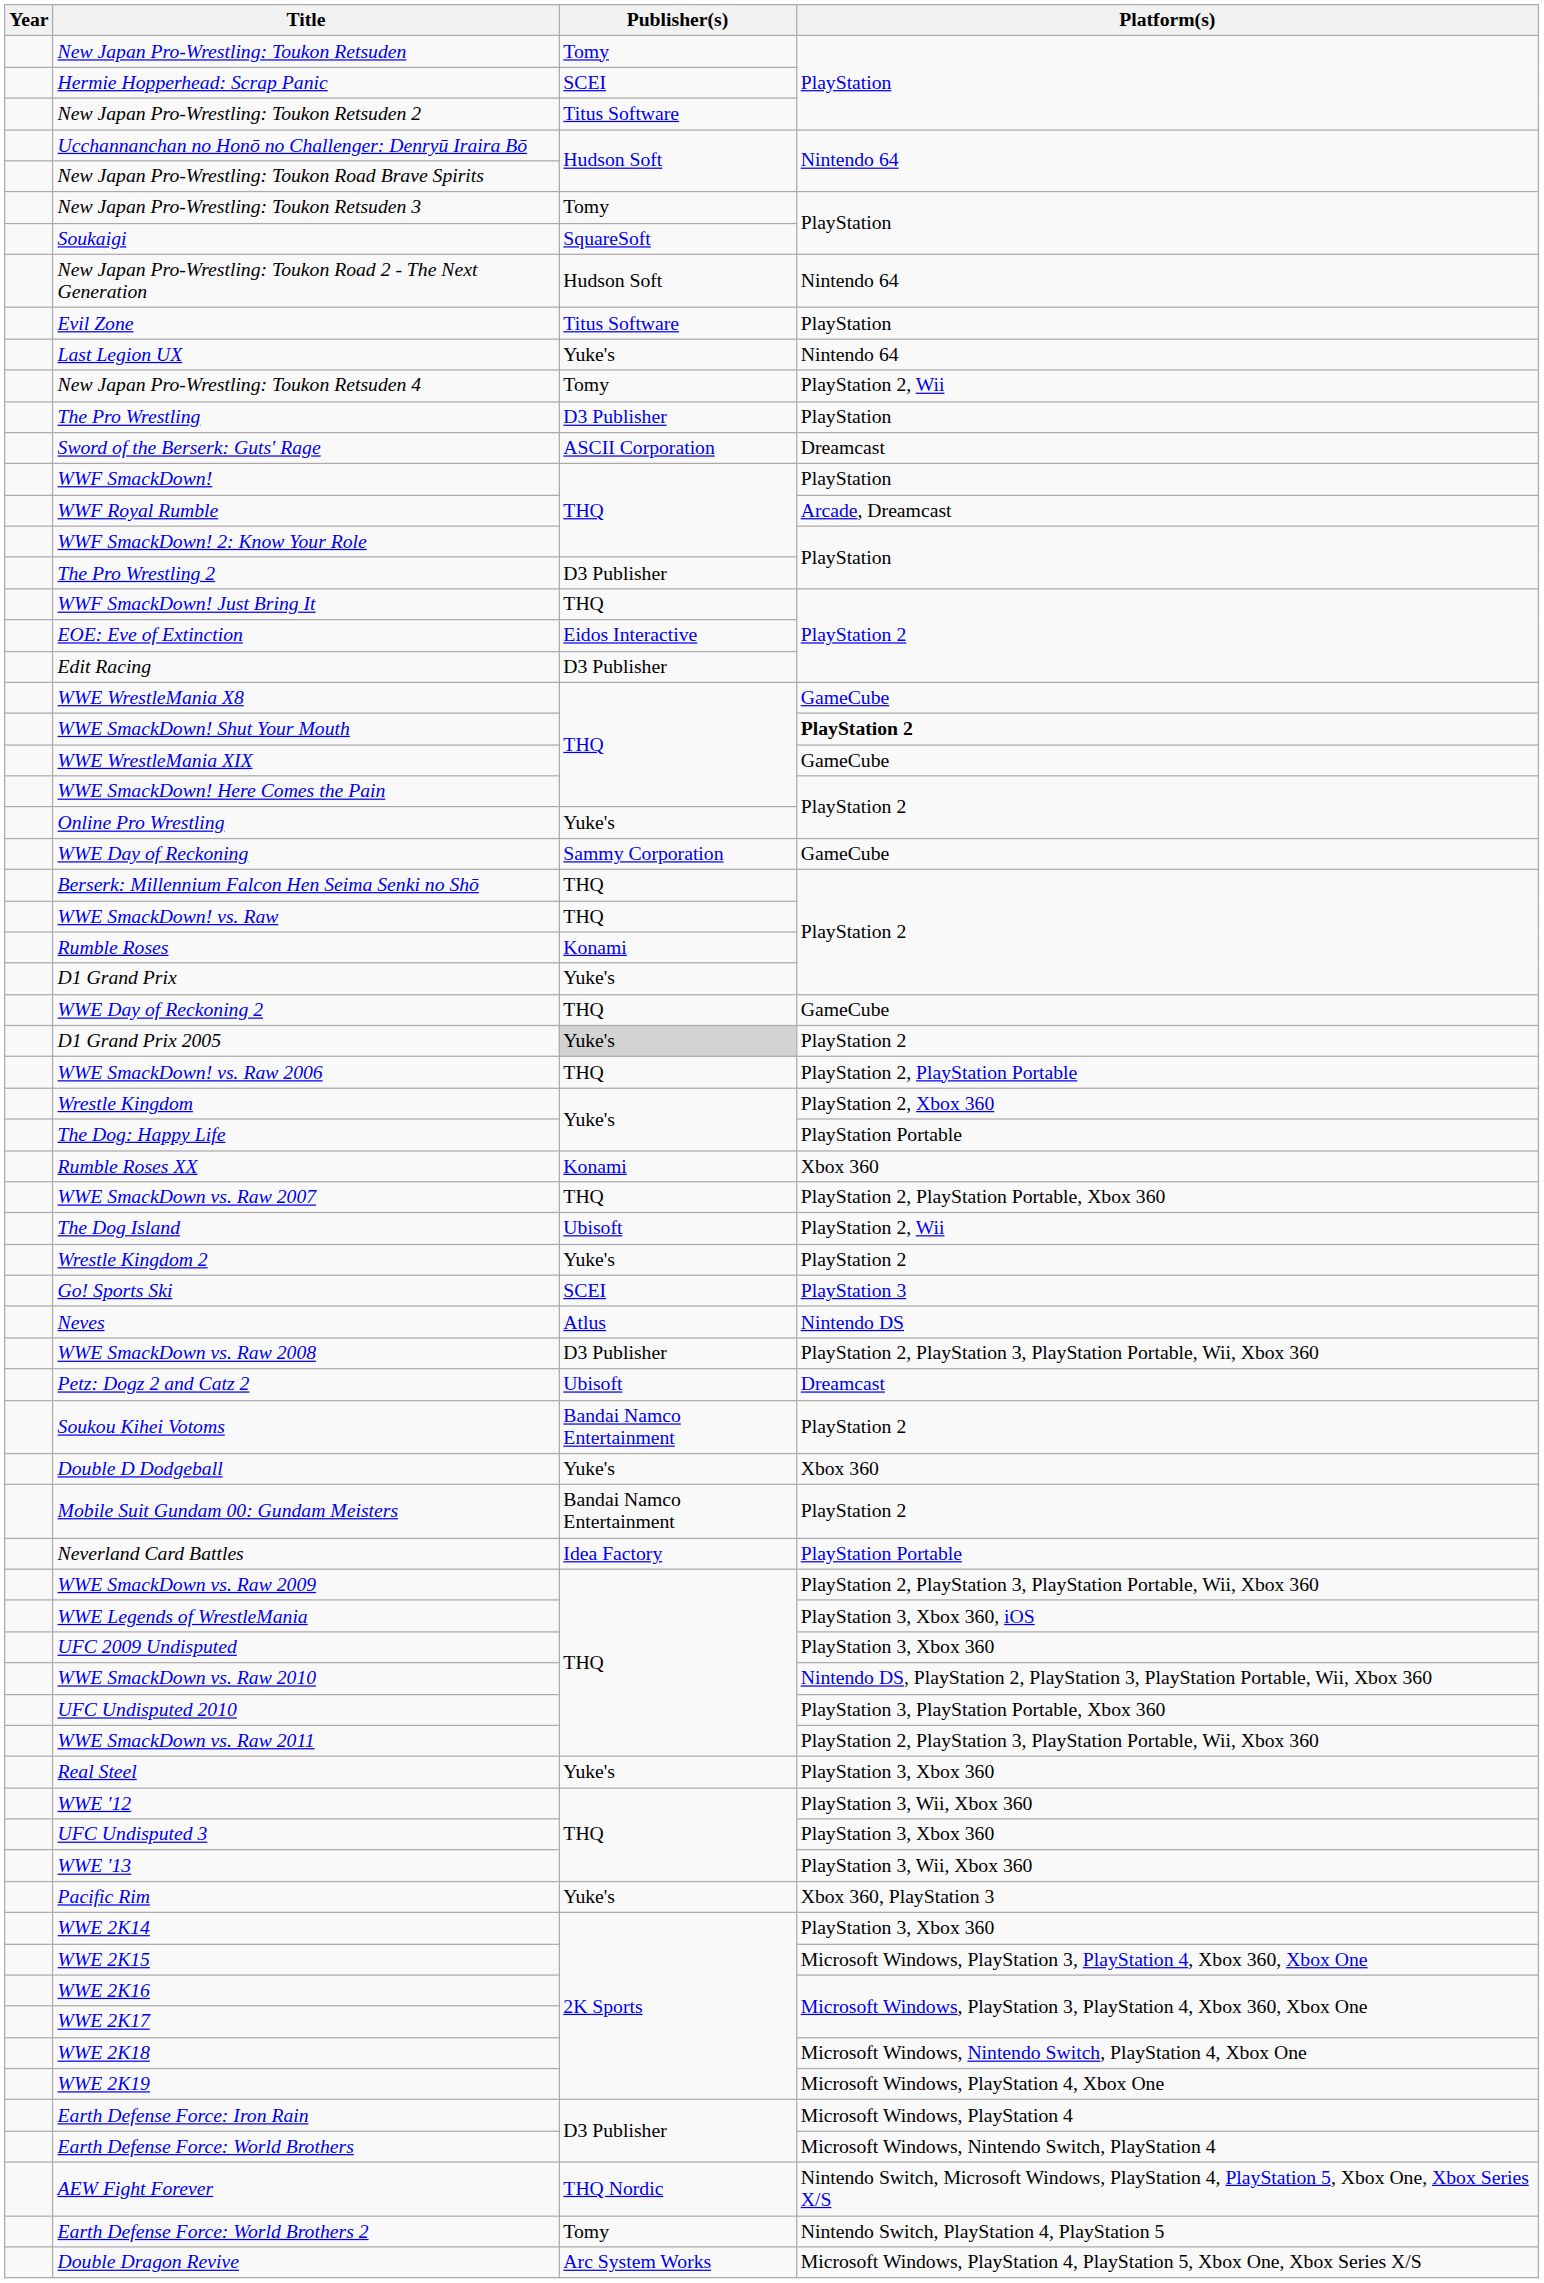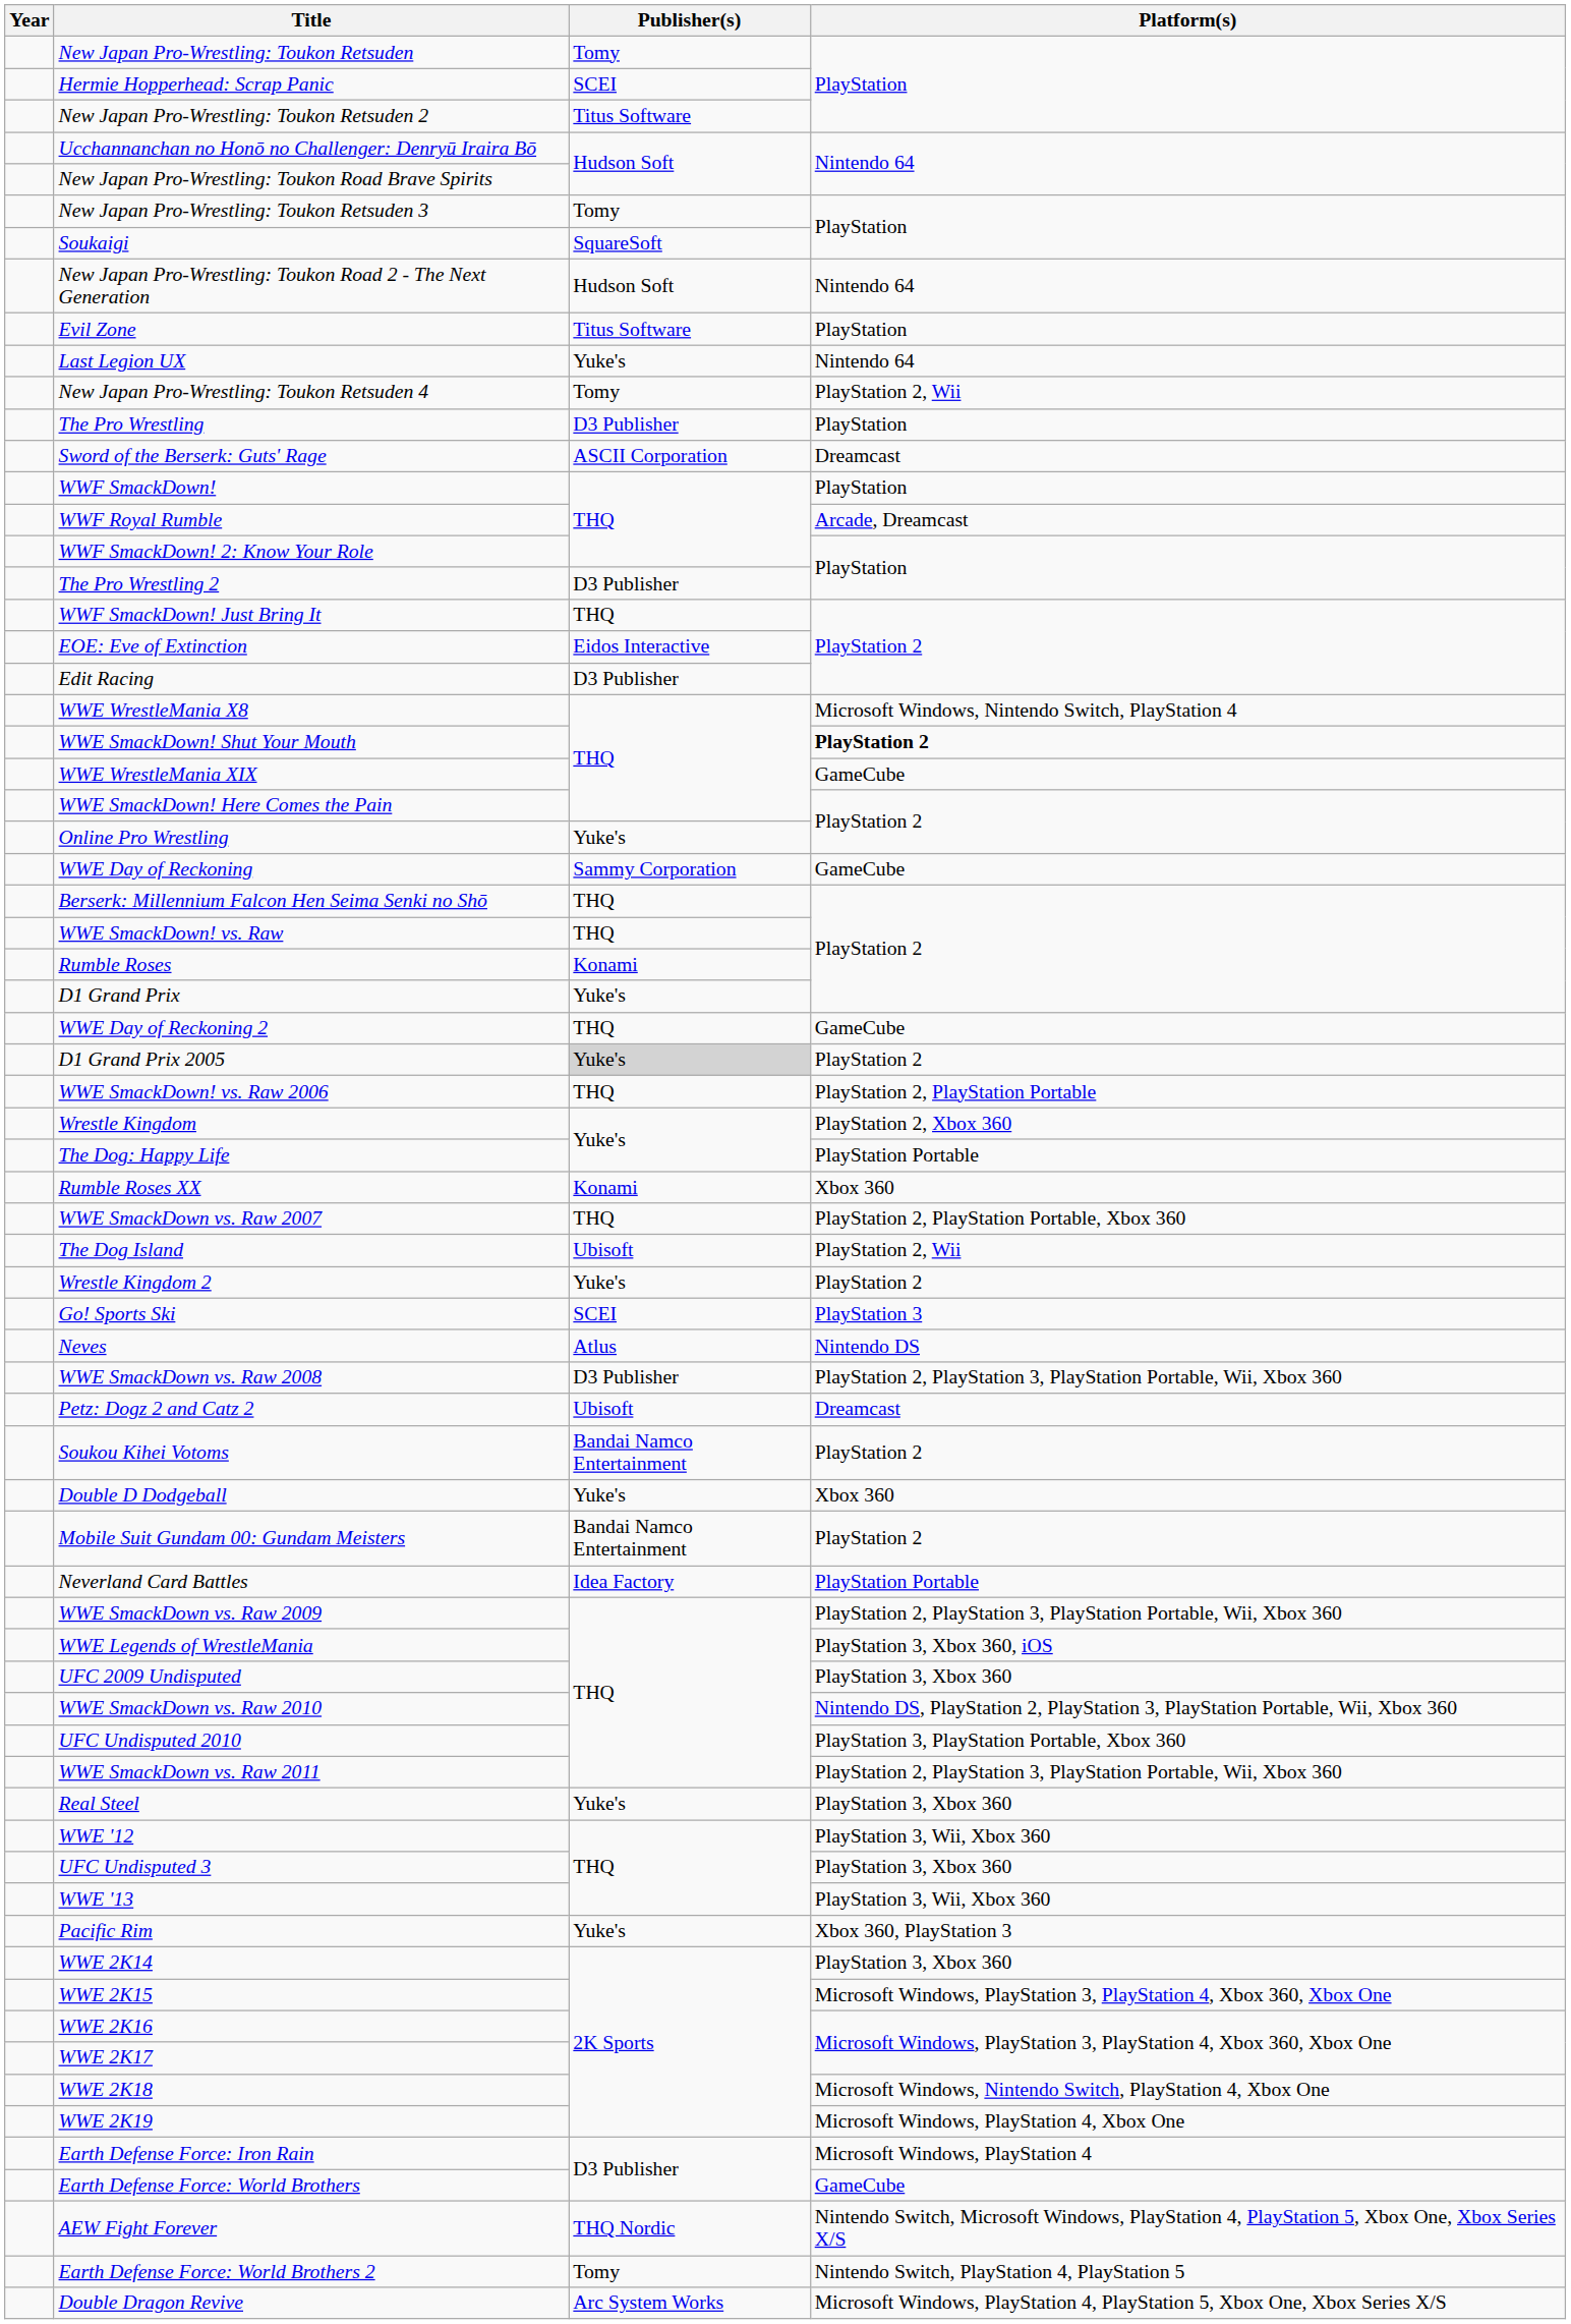WWE WrestleMania X8 | Platform(s): GameCube -> Microsoft Windows, Nintendo Switch, PlayStation 4
Earth Defense Force: World Brothers | Platform(s): Microsoft Windows, Nintendo Switch, PlayStation 4 -> GameCube
